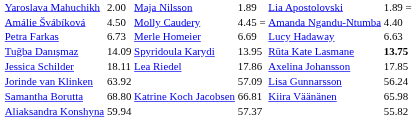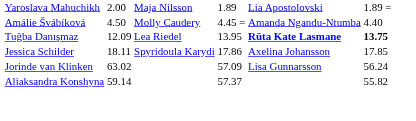- row: Petra Farkas | 6.73 | Merle Homeier | 6.69 | Lucy Hadaway | 6.63
Tuğba Danışmaz | column 3: 14.09 -> 12.09
Tuğba Danışmaz | column 4: Spyridoula Karydi -> Lea Riedel
Tuğba Danışmaz | column 6: normal -> bold
Jessica Schilder | column 4: Lea Riedel -> Spyridoula Karydi
Jorinde van Klinken | column 3: 63.92 -> 63.02
- row: Samantha Borutta | 68.80 | Katrine Koch Jacobsen | 66.81 | Kiira Väänänen | 65.98
Aliaksandra Konshyna | column 3: 59.94 -> 59.14
